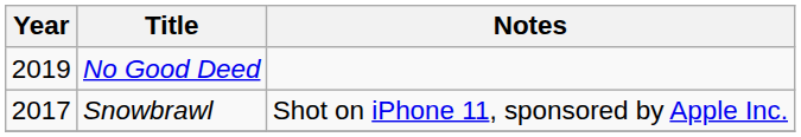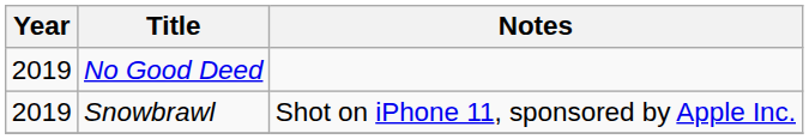Snowbrawl | Year: 2017 -> 2019
